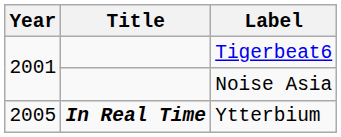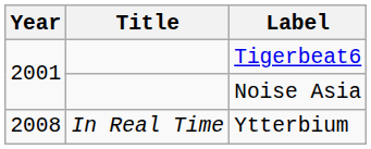Ytterbium | Year: 2005 -> 2008
Ytterbium | Title: bold -> normal
